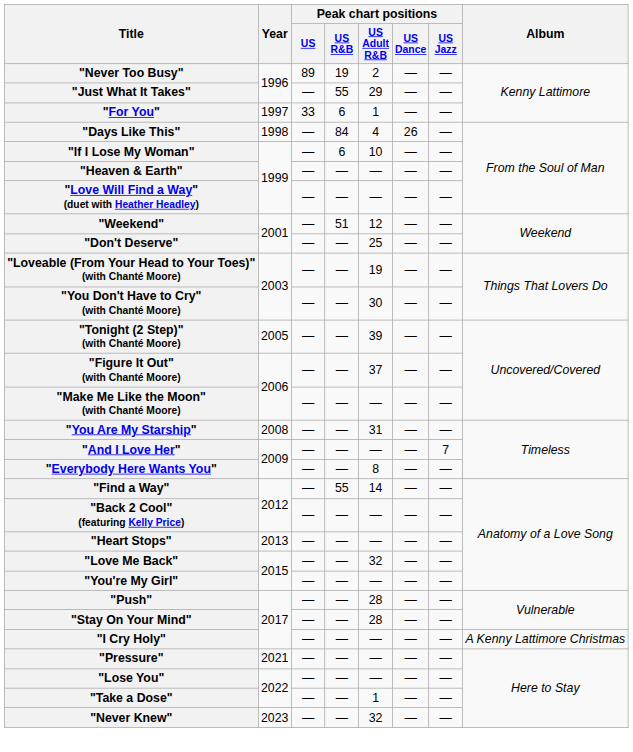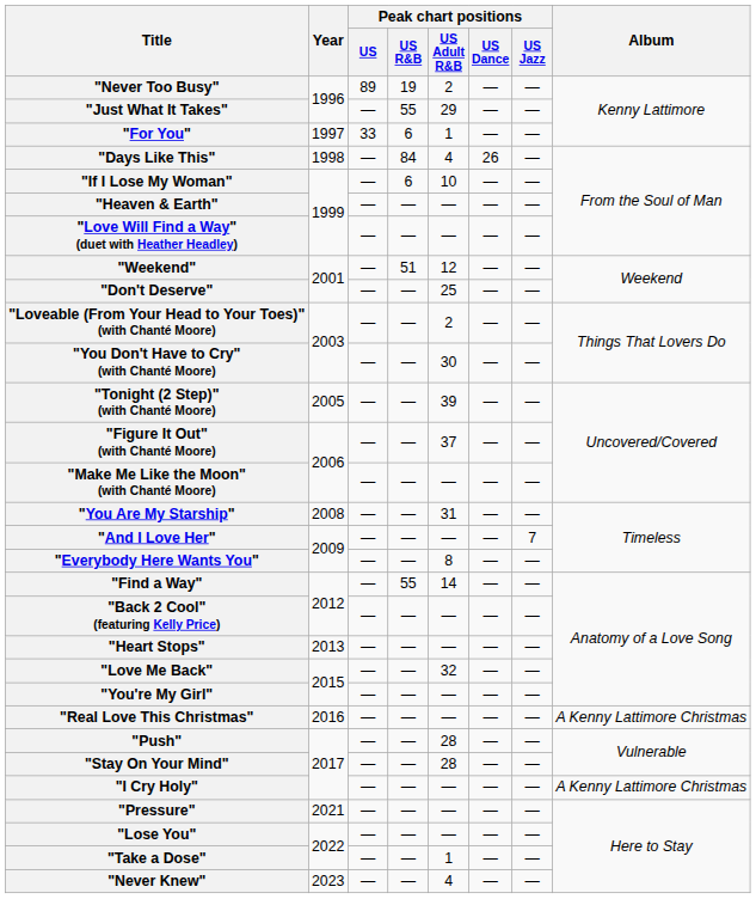"Loveable (From Your Head to Your Toes)" (with Chanté Moore) | Peak chart positions / US Adult R&B: 19 -> 2
+ row: "Real Love This Christmas" | 2016 | — | — | — | — | — | A Kenny Lattimore Christmas
"Never Knew" | Peak chart positions / US Adult R&B: 32 -> 4
